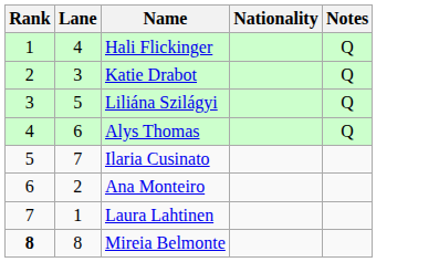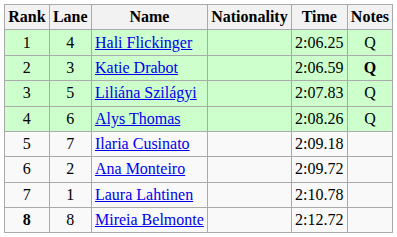+ column: Time | 2:06.25 | 2:06.59 | 2:07.83 | 2:08.26 | 2:09.18 | 2:09.72 | 2:10.78 | 2:12.72
Katie Drabot | Notes: normal -> bold
